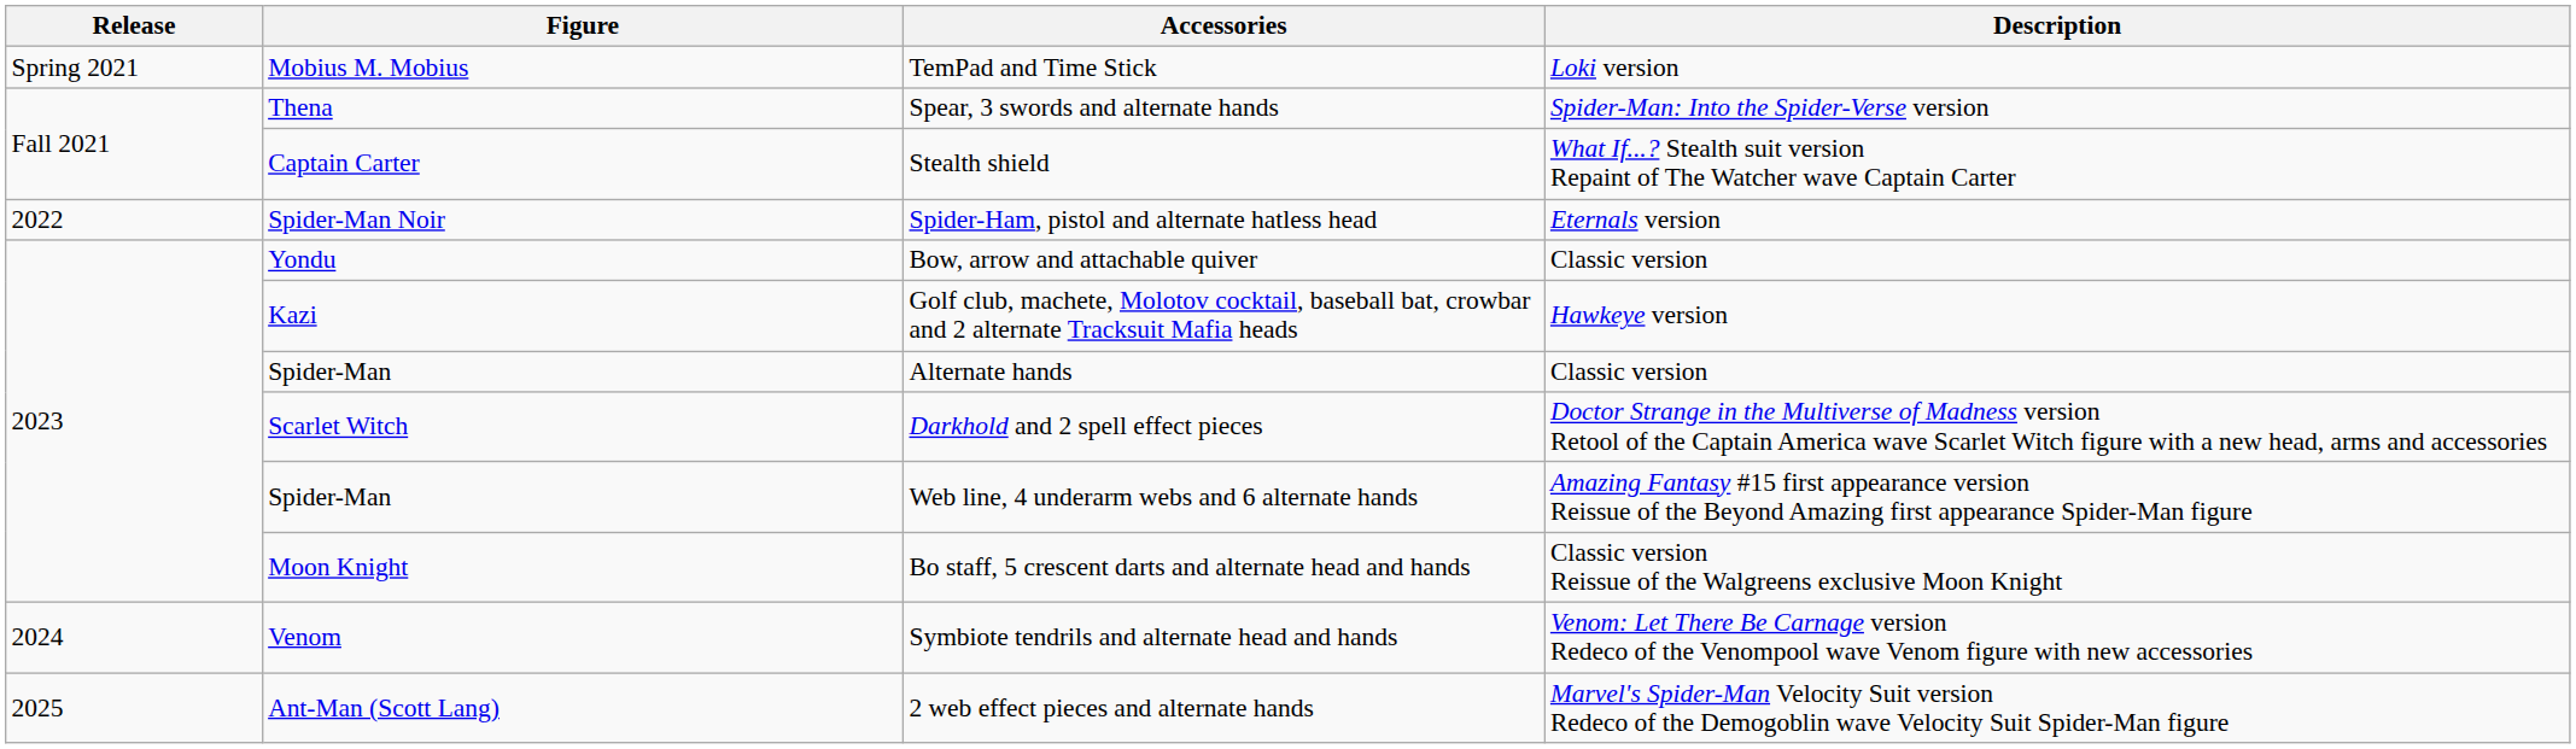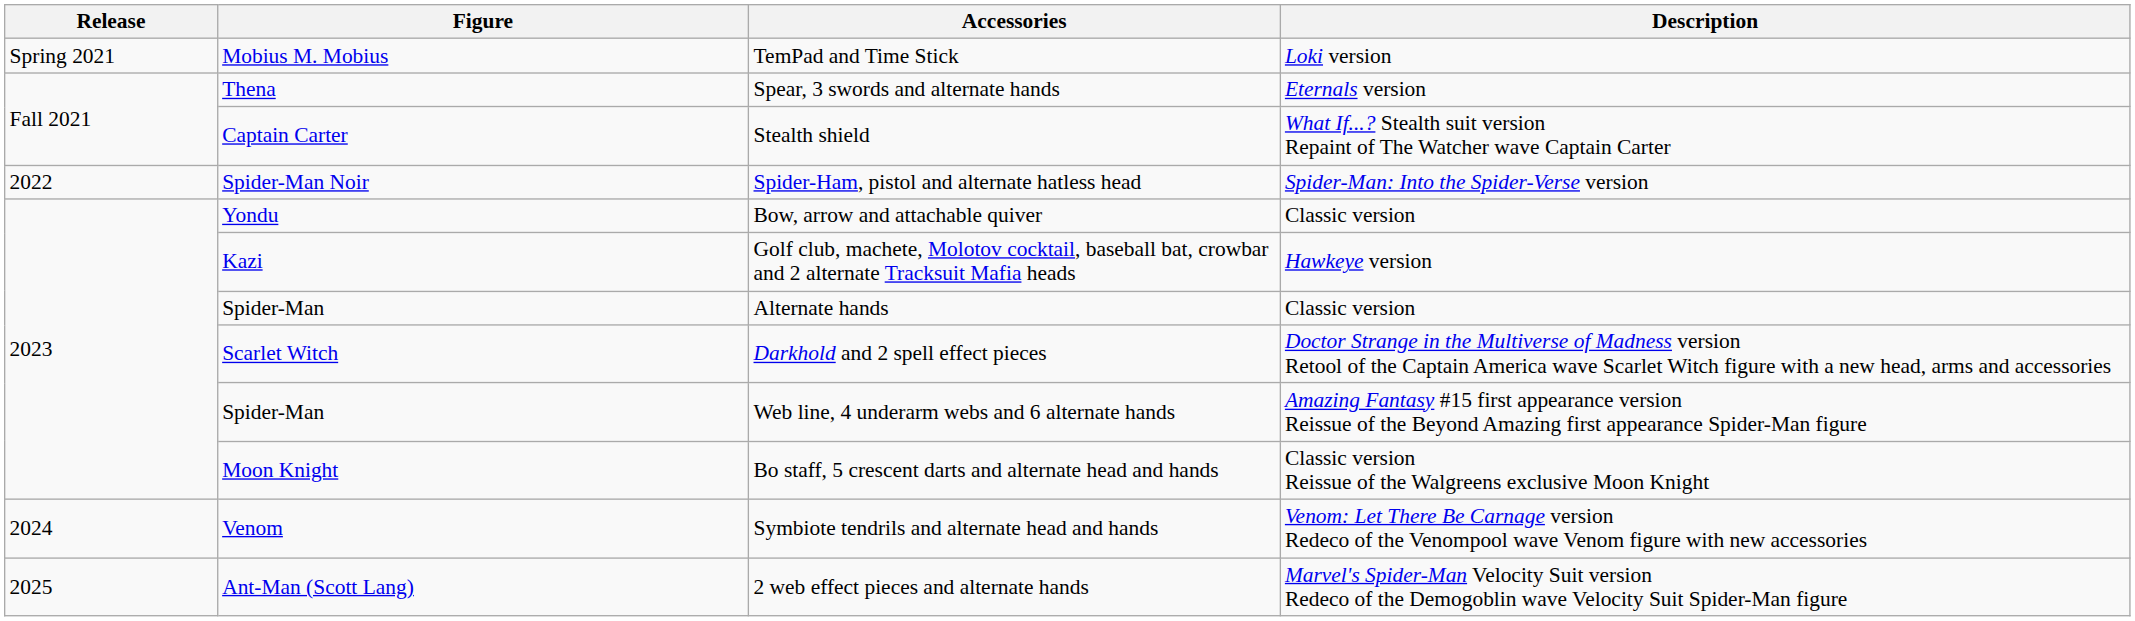Spear, 3 swords and alternate hands | Description: Spider-Man: Into the Spider-Verse version -> Eternals version
Spider-Ham, pistol and alternate hatless head | Description: Eternals version -> Spider-Man: Into the Spider-Verse version
